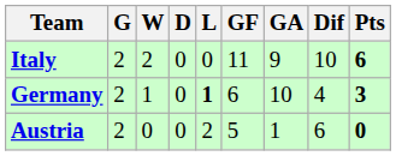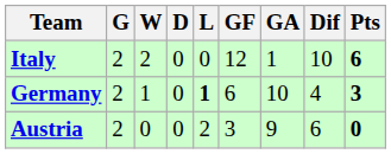Italy | GF: 11 -> 12
Italy | GA: 9 -> 1
Austria | GF: 5 -> 3
Austria | GA: 1 -> 9
